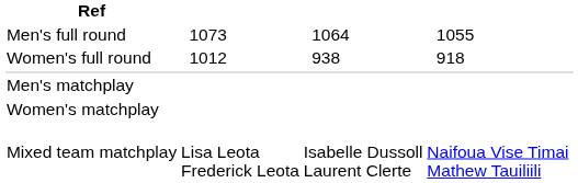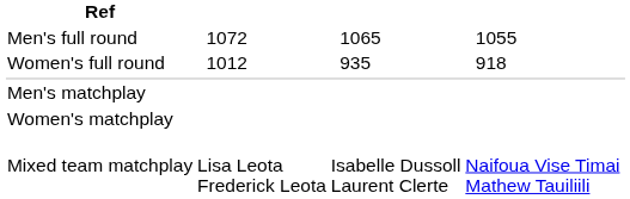Men's full round | column 3: 1073 -> 1072
Men's full round | column 5: 1064 -> 1065
Women's full round | column 5: 938 -> 935
